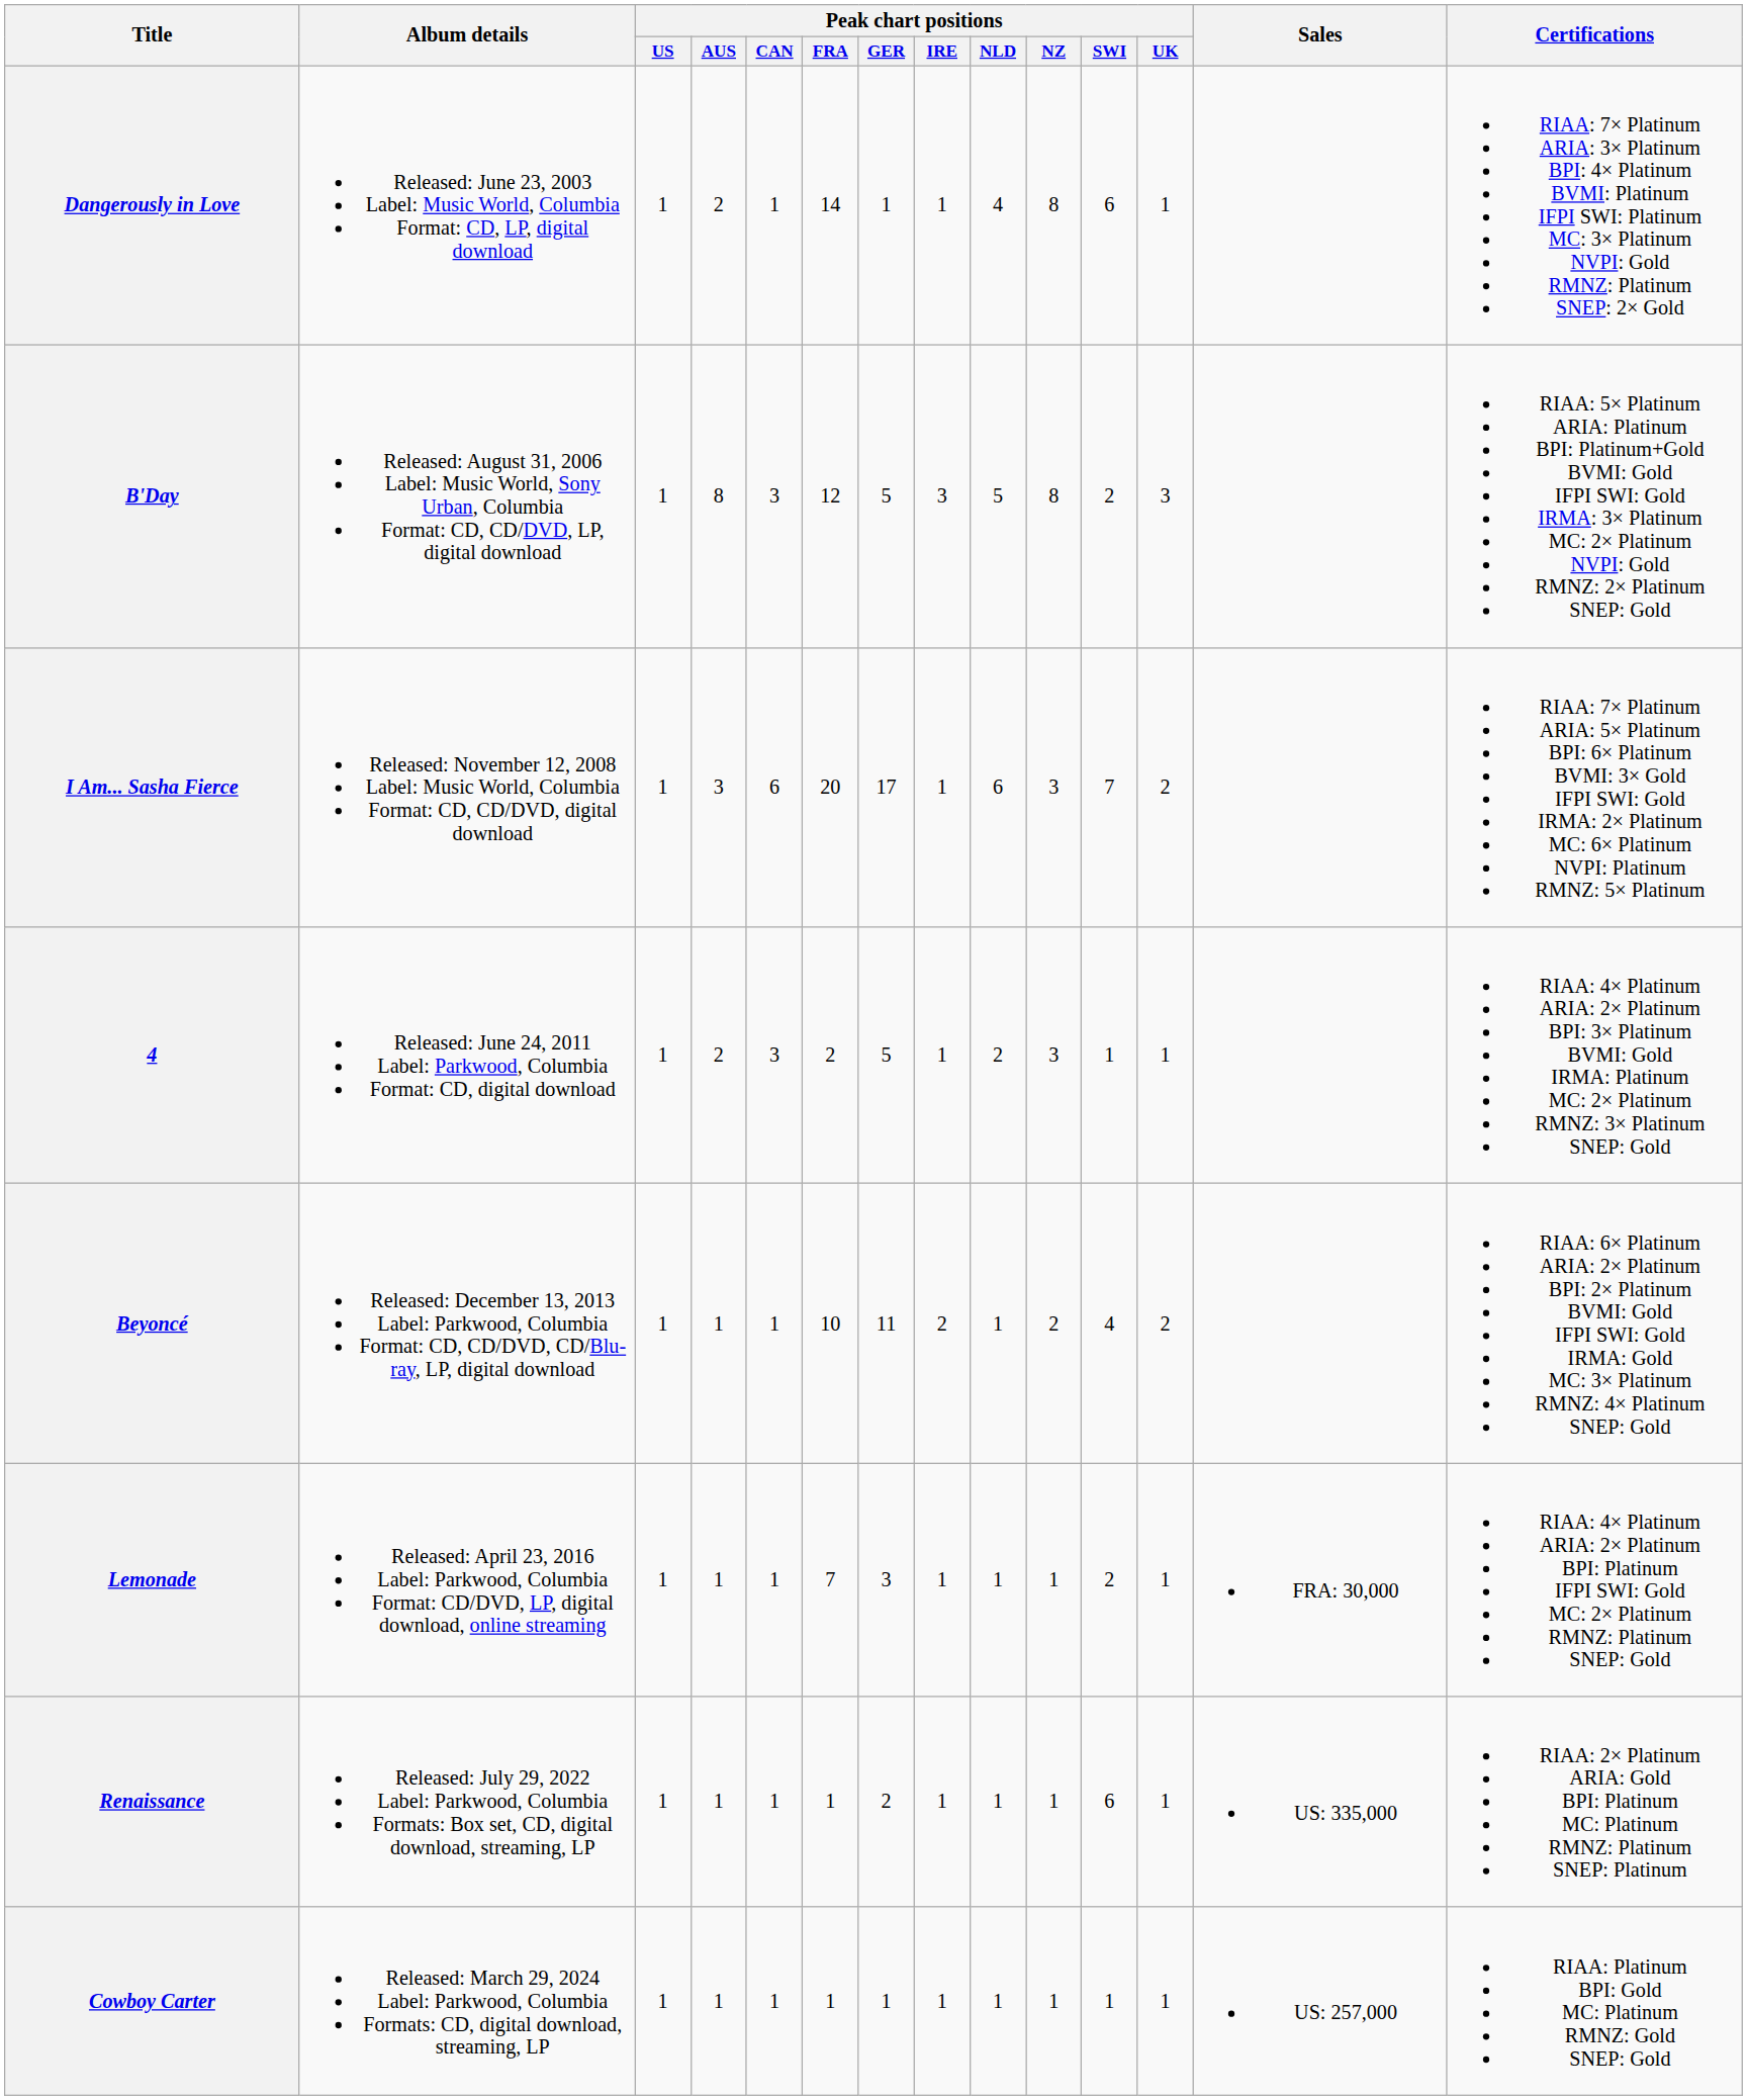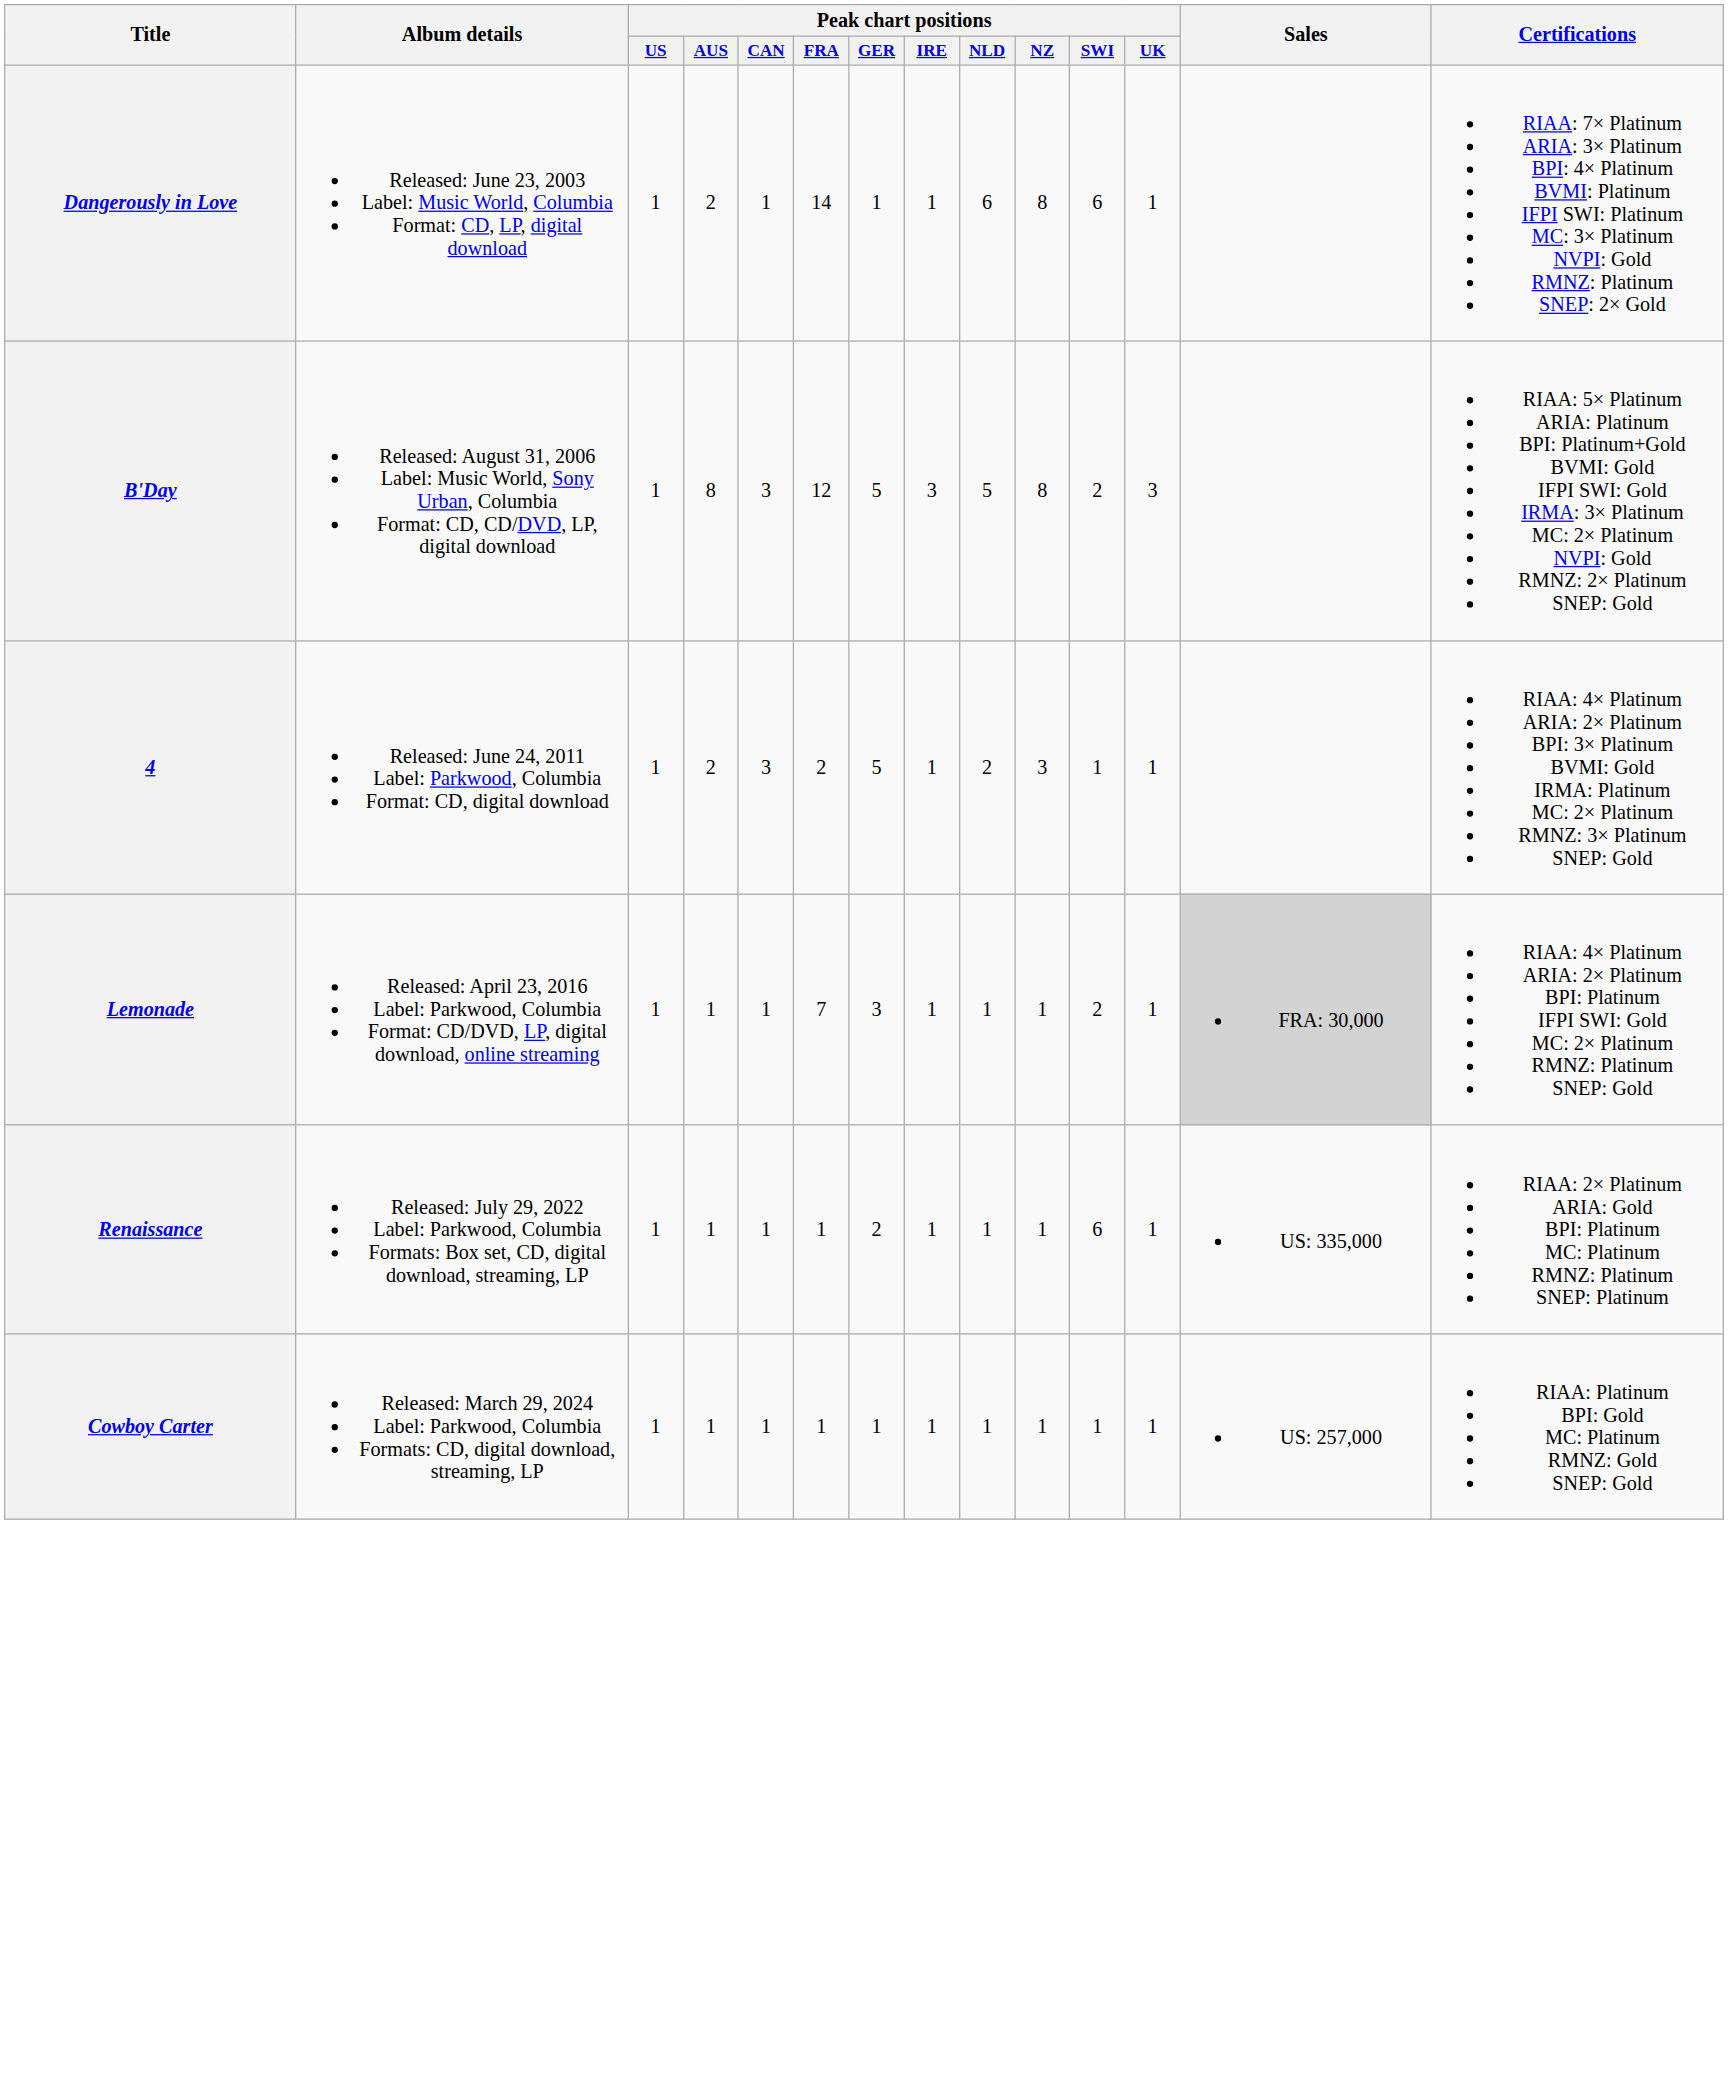Dangerously in Love | Peak chart positions / NLD: 4 -> 6
- row: I Am... Sasha Fierce | Released: November 12, 2008 Label: Music World, Columbia Format: CD, CD/DVD, digital download | 1 | 3 | 6 | 20 | 17 | 1 | 6 | 3 | 7 | 2 | RIAA: 7× Platinum ARIA: 5× Platinum BPI: 6× Platinum BVMI: 3× Gold IFPI SWI: Gold IRMA: 2× Platinum MC: 6× Platinum NVPI: Platinum RMNZ: 5× Platinum
- row: Beyoncé | Released: December 13, 2013 Label: Parkwood, Columbia Format: CD, CD/DVD, CD/Blu-ray, LP, digital download | 1 | 1 | 1 | 10 | 11 | 2 | 1 | 2 | 4 | 2 | RIAA: 6× Platinum ARIA: 2× Platinum BPI: 2× Platinum BVMI: Gold IFPI SWI: Gold IRMA: Gold MC: 3× Platinum RMNZ: 4× Platinum SNEP: Gold
Lemonade | Sales: no background -> lightgrey background
